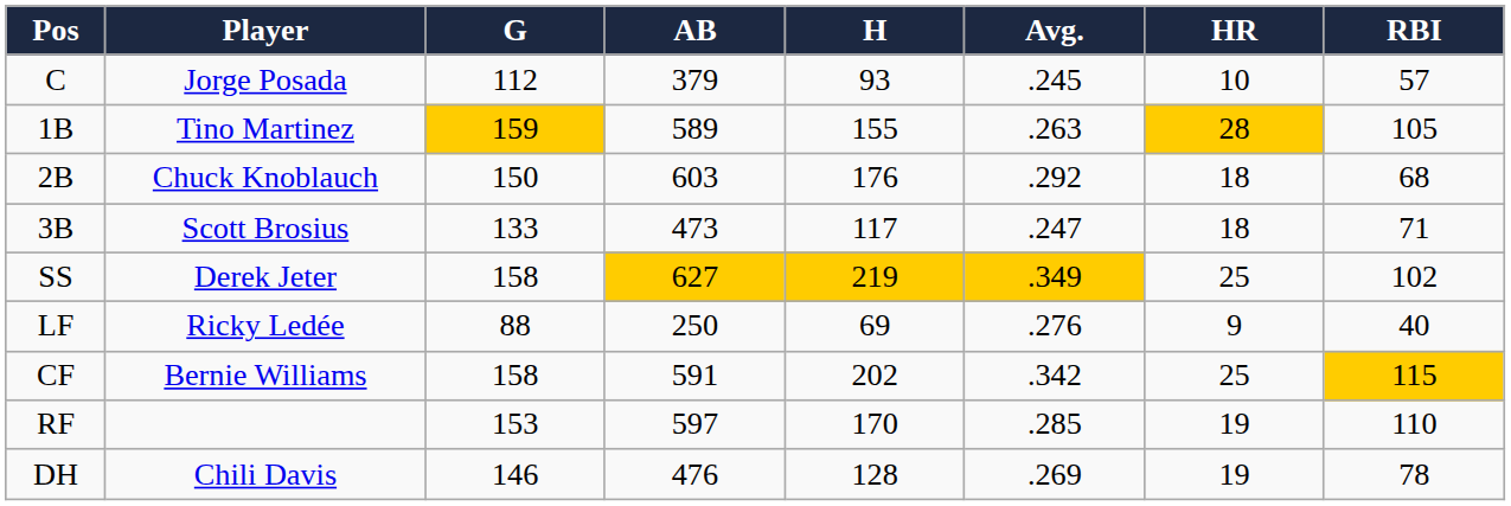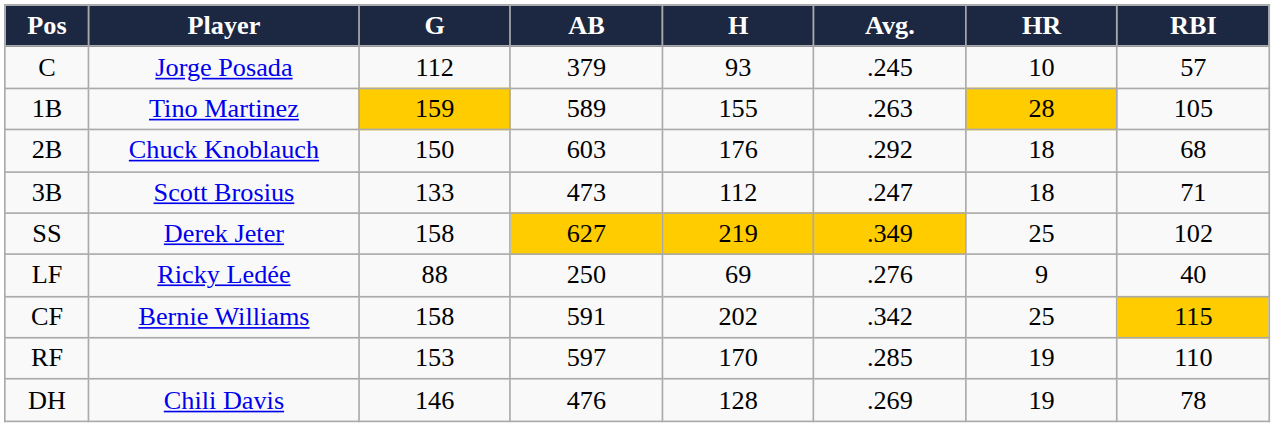3B | H: 117 -> 112
